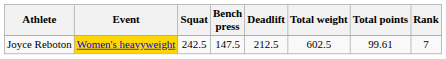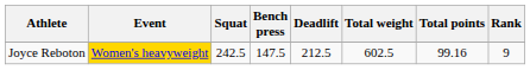Joyce Reboton | Total points: 99.61 -> 99.16
Joyce Reboton | Rank: 7 -> 9
